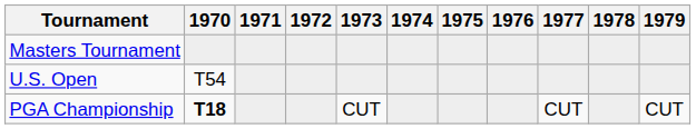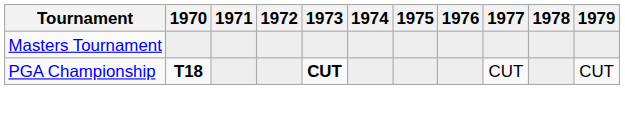- row: U.S. Open | T54
PGA Championship | 1973: normal -> bold
